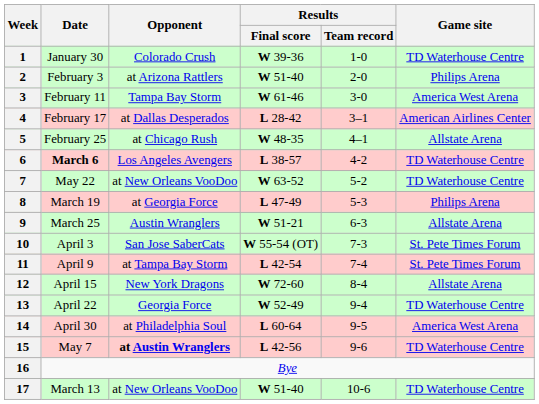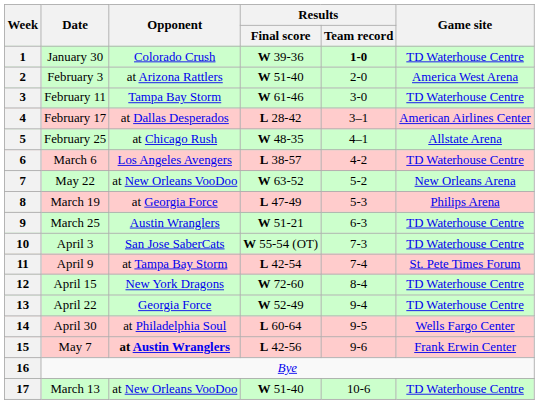1 | Results / Team record: normal -> bold
2 | Game site: Philips Arena -> America West Arena
3 | Game site: America West Arena -> TD Waterhouse Centre
6 | Date: bold -> normal
7 | Game site: TD Waterhouse Centre -> New Orleans Arena
9 | Game site: Allstate Arena -> TD Waterhouse Centre
10 | Game site: St. Pete Times Forum -> TD Waterhouse Centre
12 | Game site: Allstate Arena -> TD Waterhouse Centre
14 | Game site: America West Arena -> Wells Fargo Center
15 | Game site: TD Waterhouse Centre -> Frank Erwin Center
